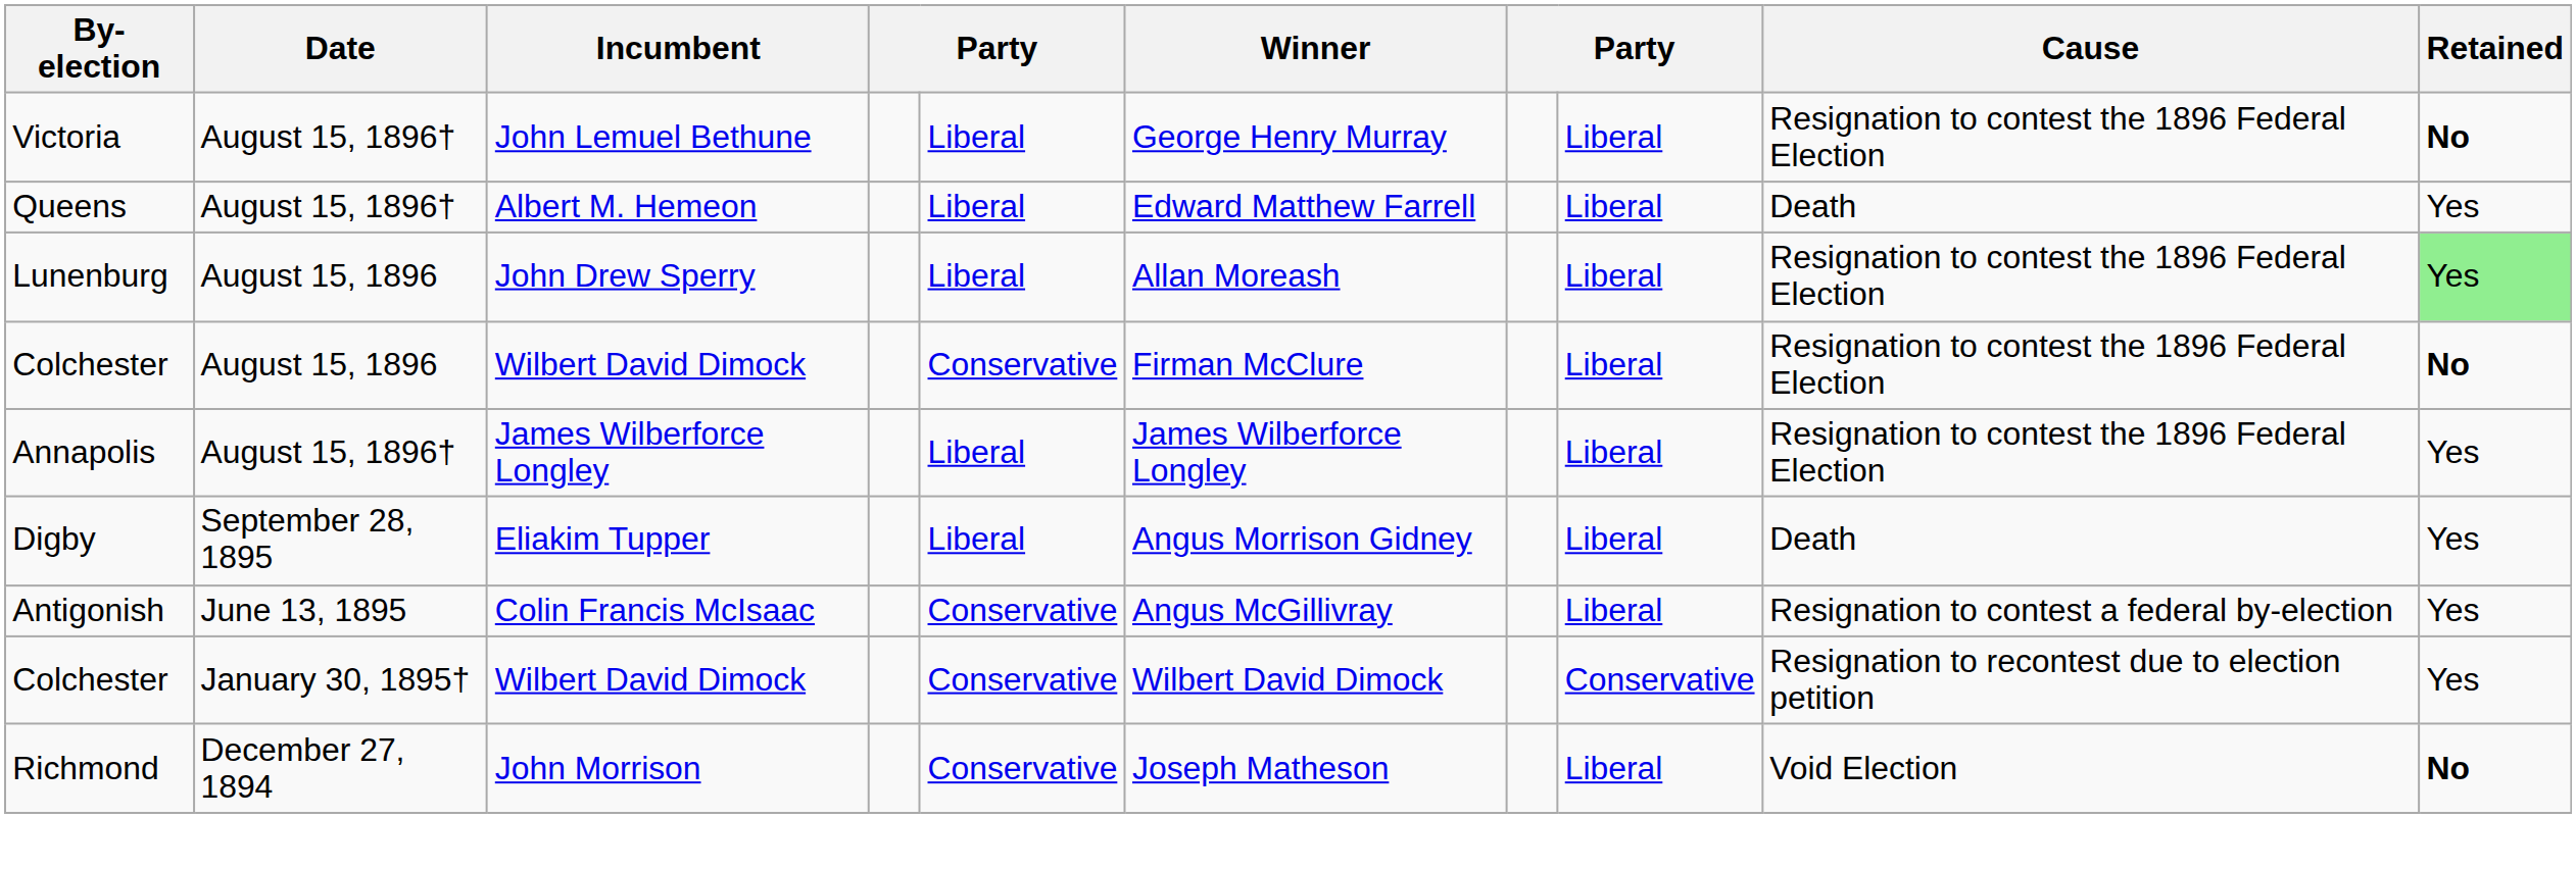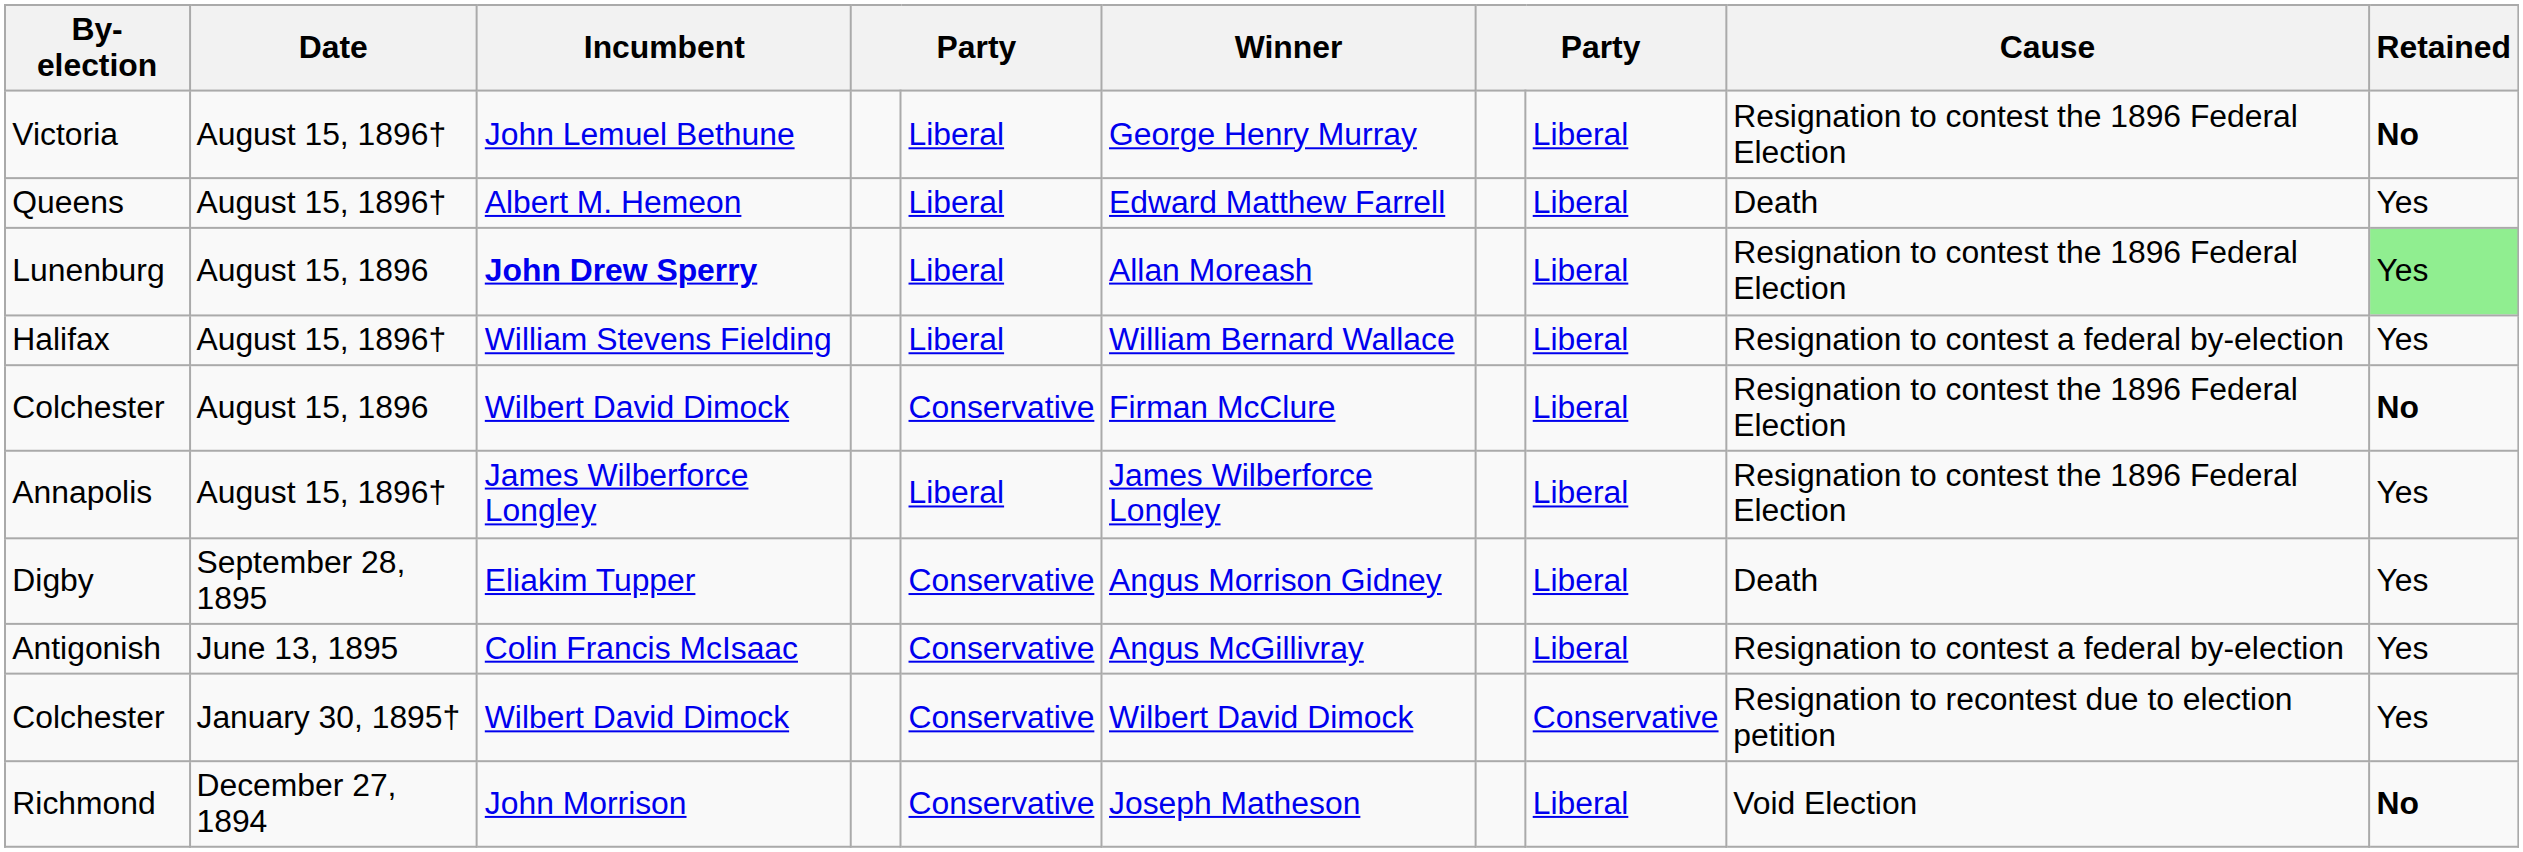Lunenburg | Incumbent: normal -> bold
+ row: Halifax | August 15, 1896† | William Stevens Fielding | Liberal | William Bernard Wallace | Liberal | Resignation to contest a federal by-election | Yes
Digby | column 5: Liberal -> Conservative
